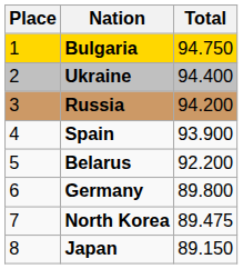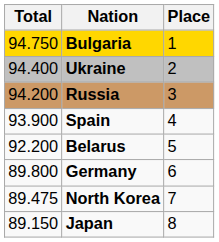columns swapped: Place <-> Total
